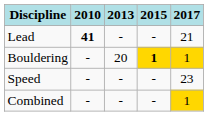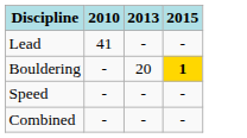- column: 2017 | 21 | 1 | 23 | 1
Lead | 2010: bold -> normal
